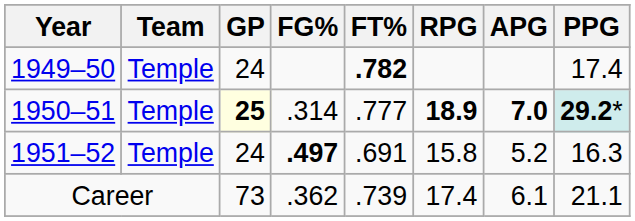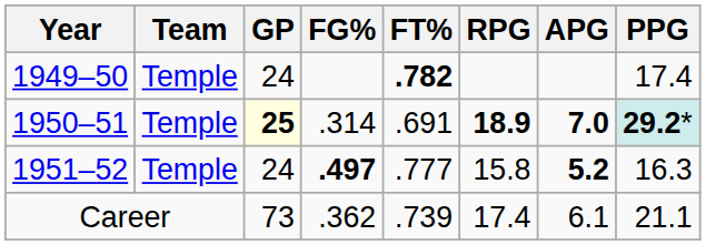1950–51 | FT%: .777 -> .691
1951–52 | FT%: .691 -> .777
1951–52 | APG: normal -> bold
